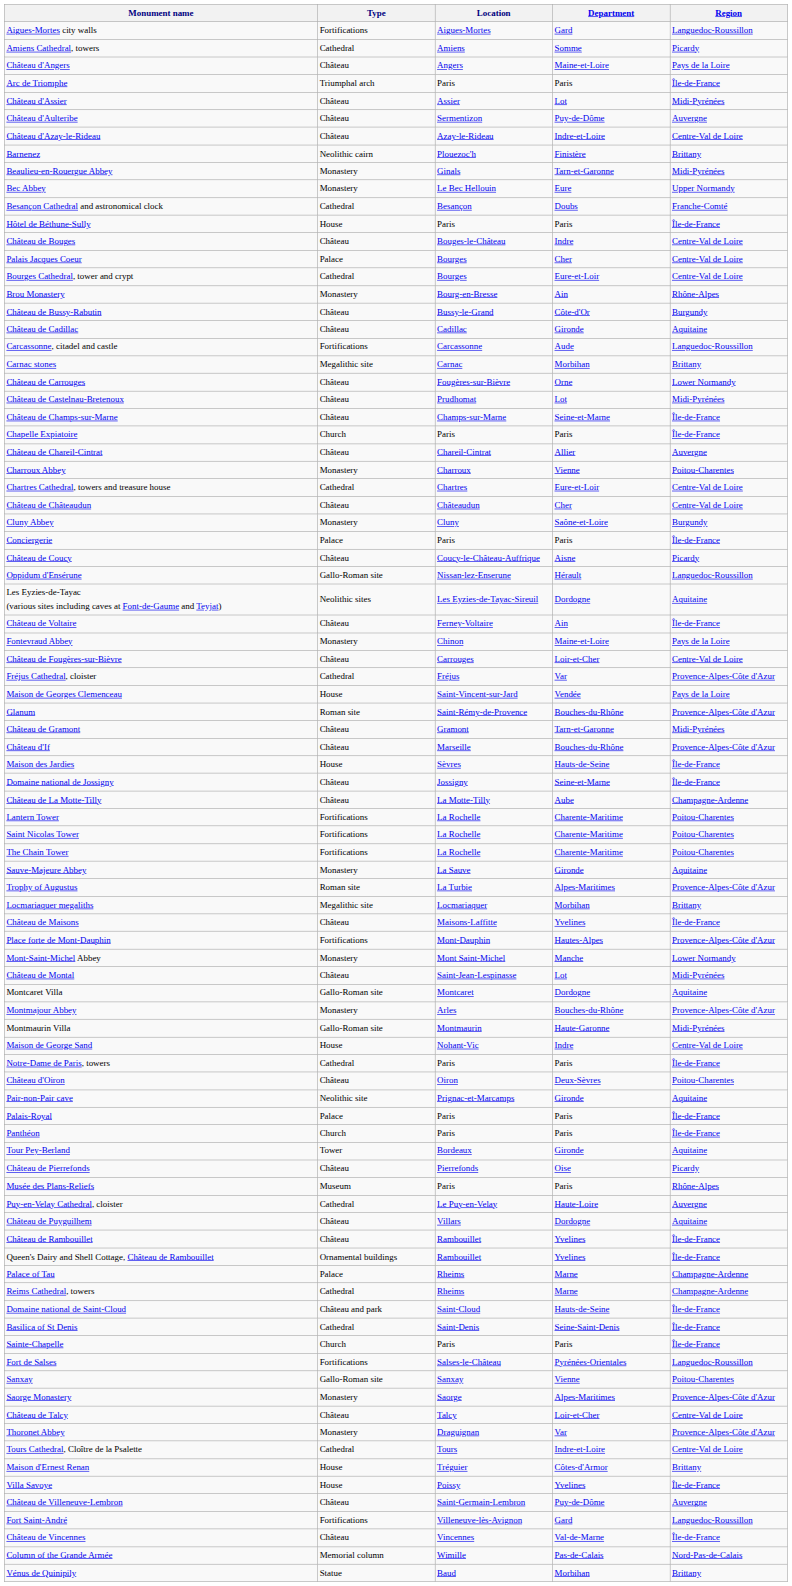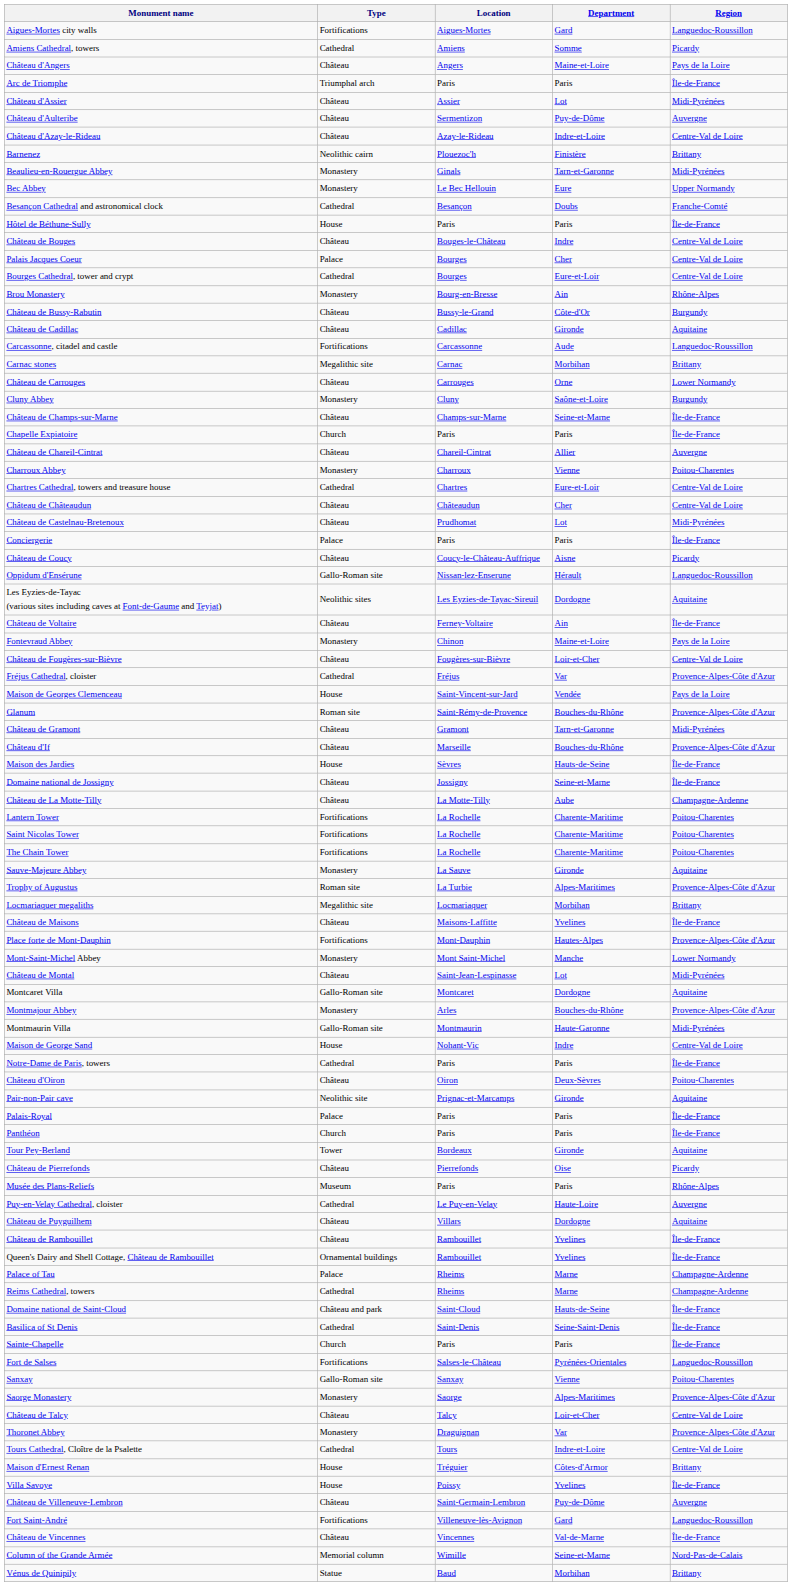Château de Carrouges | Location: Fougères-sur-Bièvre -> Carrouges
rows swapped: Château de Castelnau-Bretenoux <-> Cluny Abbey
Château de Fougères-sur-Bièvre | Location: Carrouges -> Fougères-sur-Bièvre
Column of the Grande Armée | Department: Pas-de-Calais -> Seine-et-Marne
